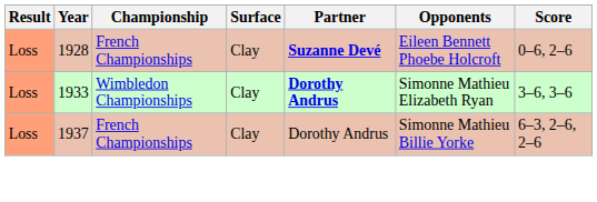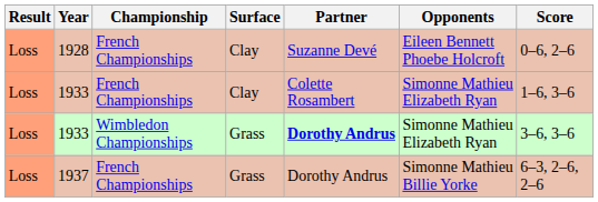1928 | Partner: bold -> normal
+ row: Loss | 1933 | French Championships | Clay | Colette Rosambert | Simonne Mathieu Elizabeth Ryan | 1–6, 3–6
1933 / Wimbledon Championships | Surface: Clay -> Grass
1937 | Surface: Clay -> Grass
